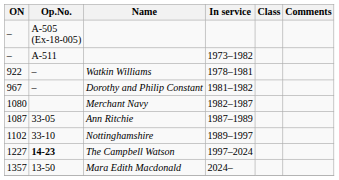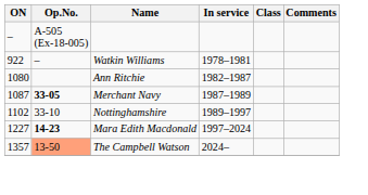- row: – | A-511 | 1973–1982
- row: 967 | – | Dorothy and Philip Constant | 1981–1982
1982–1987 | Name: Merchant Navy -> Ann Ritchie
1987–1989 | Op.No.: normal -> bold
1987–1989 | Name: Ann Ritchie -> Merchant Navy
1997–2024 | Name: The Campbell Watson -> Mara Edith Macdonald
2024– | Op.No.: no background -> lightsalmon background
2024– | Name: Mara Edith Macdonald -> The Campbell Watson
